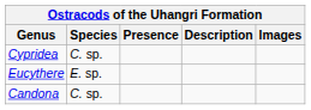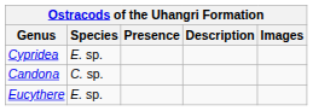Cypridea | Species: C. sp. -> E. sp.
rows swapped: Candona <-> Eucythere
